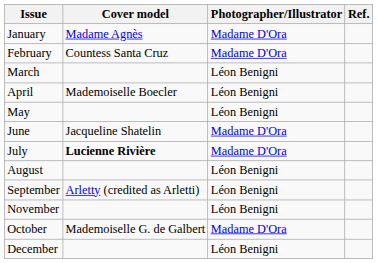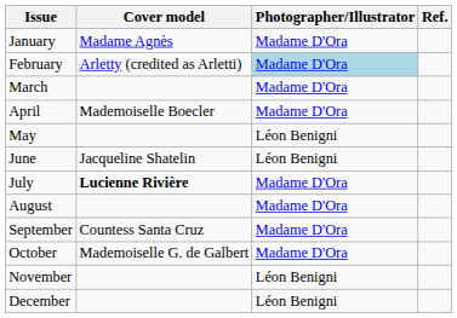February | Cover model: Countess Santa Cruz -> Arletty (credited as Arletti)
February | Photographer/Illustrator: no background -> lightblue background
March | Photographer/Illustrator: Léon Benigni -> Madame D'Ora
April | Photographer/Illustrator: Léon Benigni -> Madame D'Ora
June | Photographer/Illustrator: Madame D'Ora -> Léon Benigni
August | Photographer/Illustrator: Léon Benigni -> Madame D'Ora
September | Cover model: Arletty (credited as Arletti) -> Countess Santa Cruz
September | Photographer/Illustrator: Léon Benigni -> Madame D'Ora
rows swapped: October <-> November
